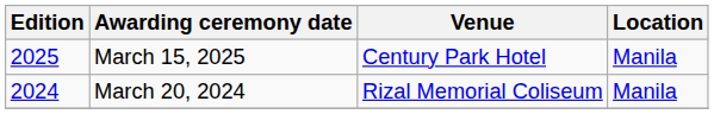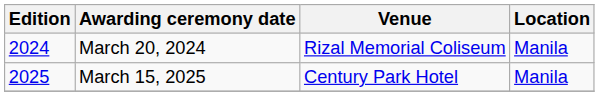rows swapped: March 20, 2024 <-> March 15, 2025
